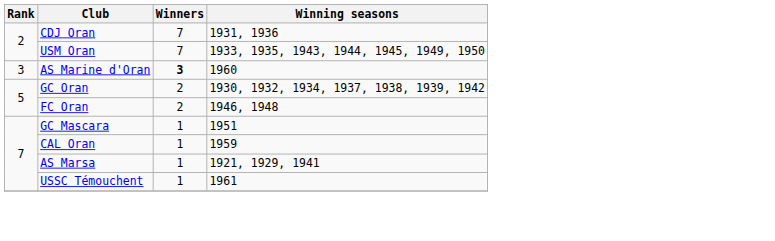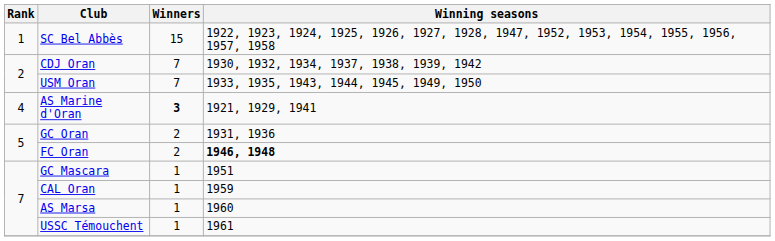+ row: 1 | SC Bel Abbès | 15 | 1922, 1923, 1924, 1925, 1926, 1927, 1928, 1947, 1952, 1953, 1954, 1955, 1956, 1957, 1958
CDJ Oran | Winning seasons: 1931, 1936 -> 1930, 1932, 1934, 1937, 1938, 1939, 1942
AS Marine d'Oran | Rank: 3 -> 4
AS Marine d'Oran | Winning seasons: 1960 -> 1921, 1929, 1941
GC Oran | Winning seasons: 1930, 1932, 1934, 1937, 1938, 1939, 1942 -> 1931, 1936
FC Oran | Winning seasons: normal -> bold
AS Marsa | Winning seasons: 1921, 1929, 1941 -> 1960
